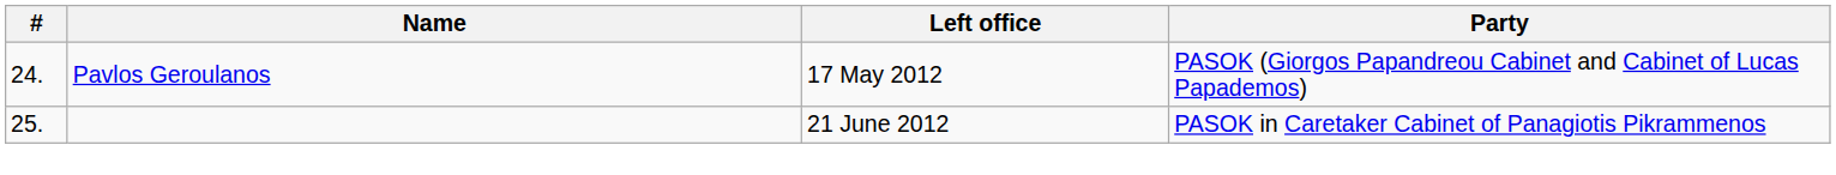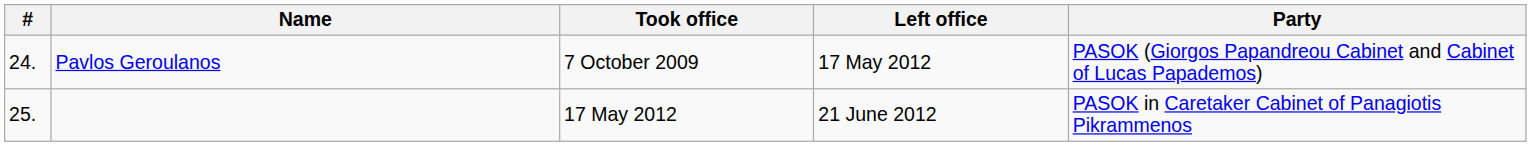+ column: Took office | 7 October 2009 | 17 May 2012
